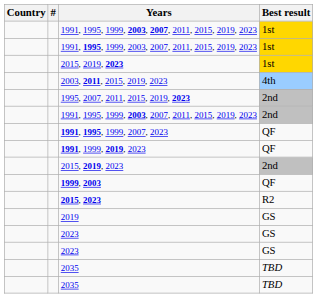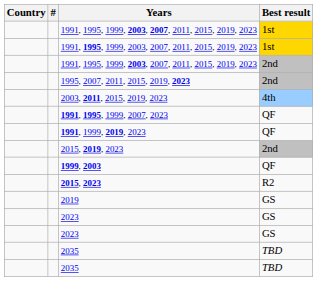- row: 2015, 2019, 2023 | 1st
rows swapped: 1991, 1995, 1999, 2003, 2007, 2011, 2015, 2019, 2023 / 2nd <-> 2003, 2011, 2015, 2019, 2023
